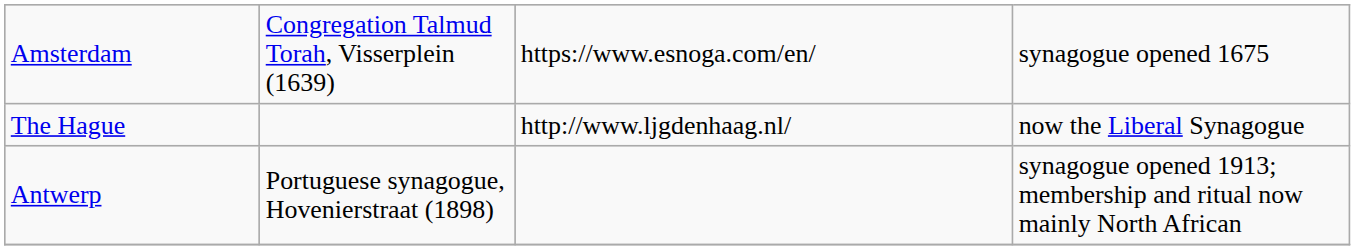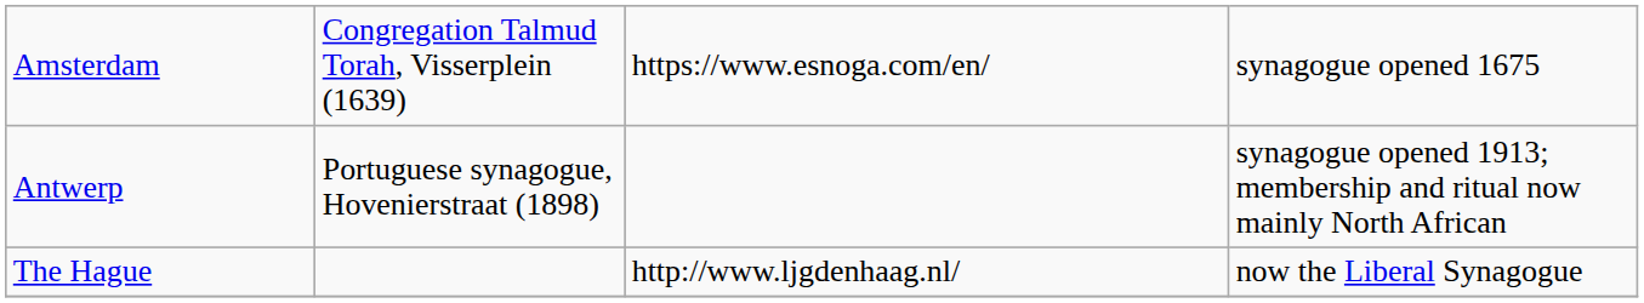rows swapped: Antwerp <-> The Hague
